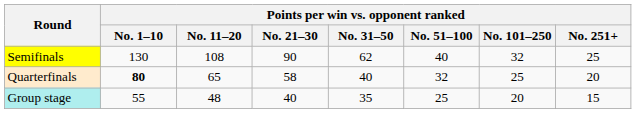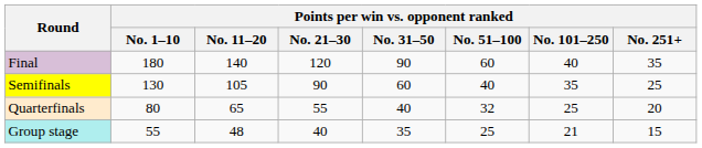+ row: Final | 180 | 140 | 120 | 90 | 60 | 40 | 35
Semifinals | Points per win vs. opponent ranked / No. 11–20: 108 -> 105
Semifinals | Points per win vs. opponent ranked / No. 31–50: 62 -> 60
Semifinals | Points per win vs. opponent ranked / No. 101–250: 32 -> 35
Quarterfinals | Points per win vs. opponent ranked / No. 1–10: bold -> normal
Quarterfinals | Points per win vs. opponent ranked / No. 21–30: 58 -> 55
Group stage | Points per win vs. opponent ranked / No. 101–250: 20 -> 21
